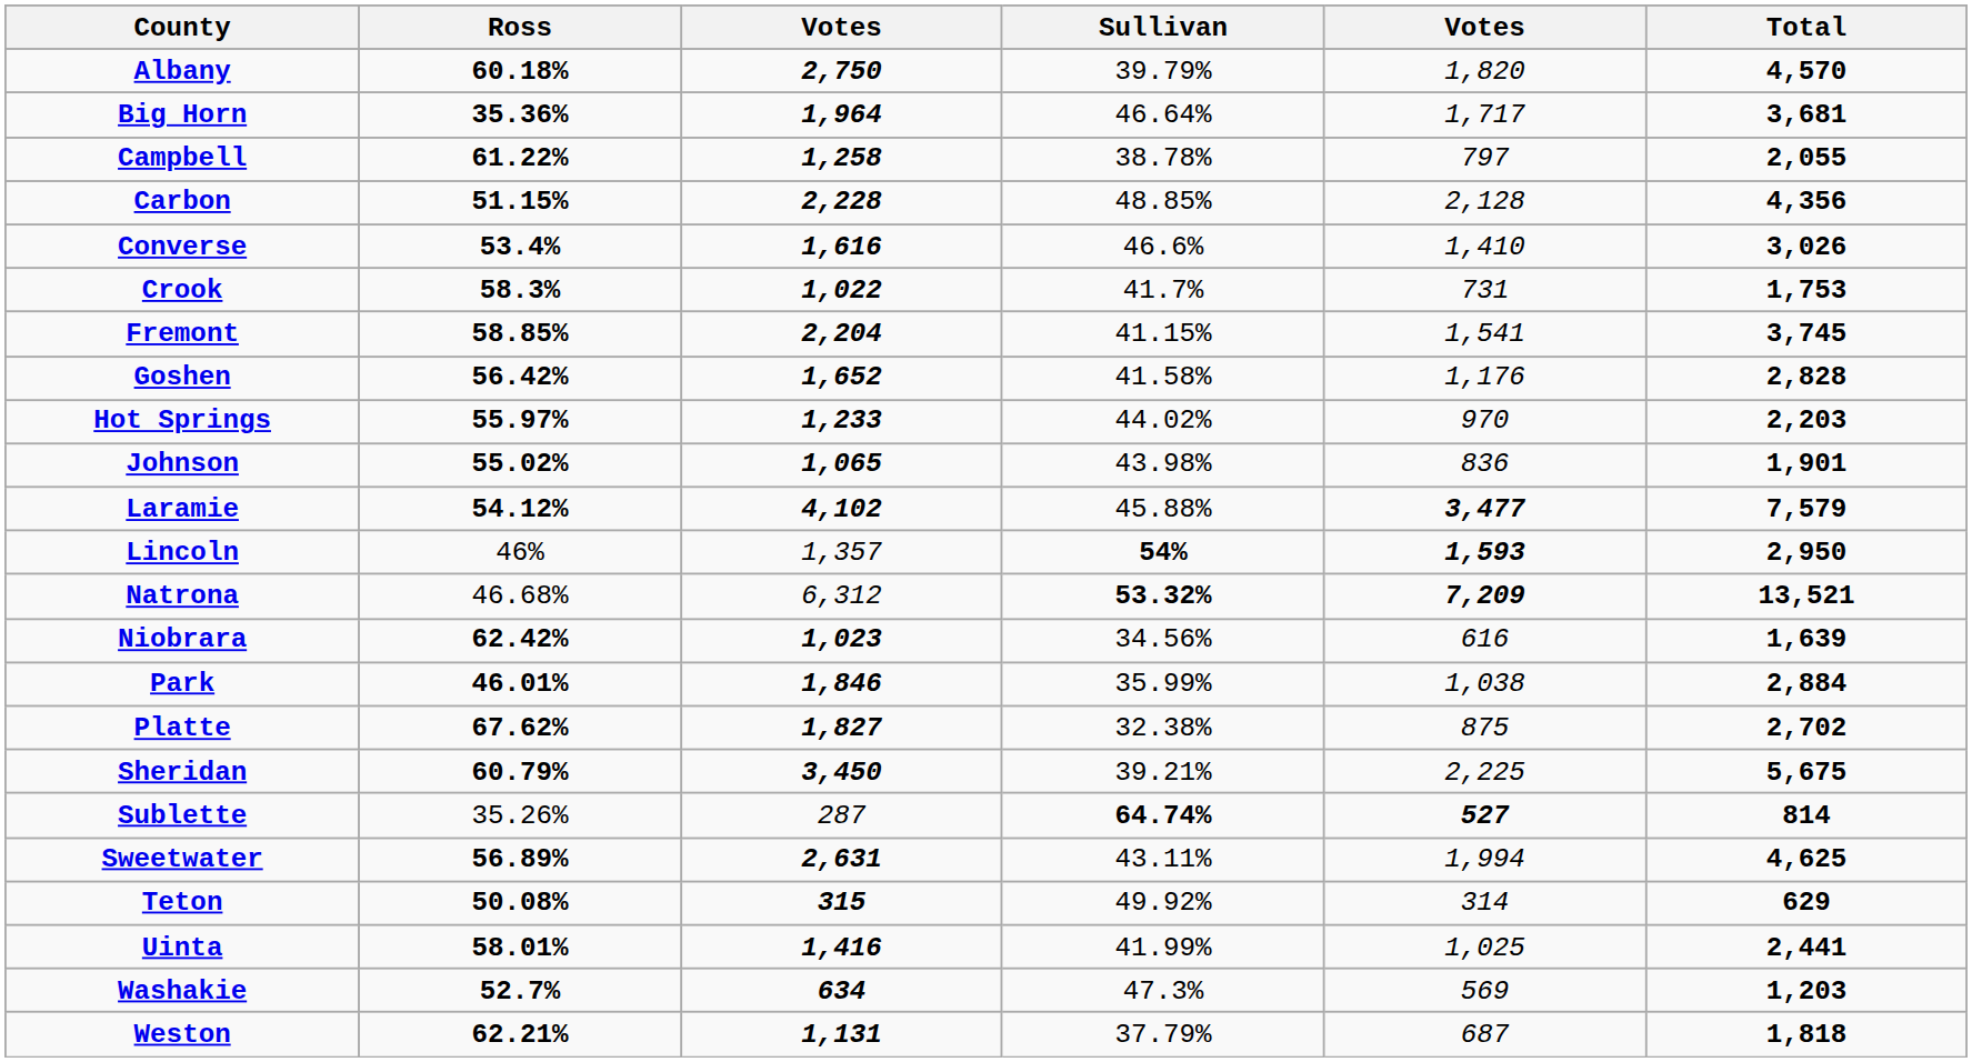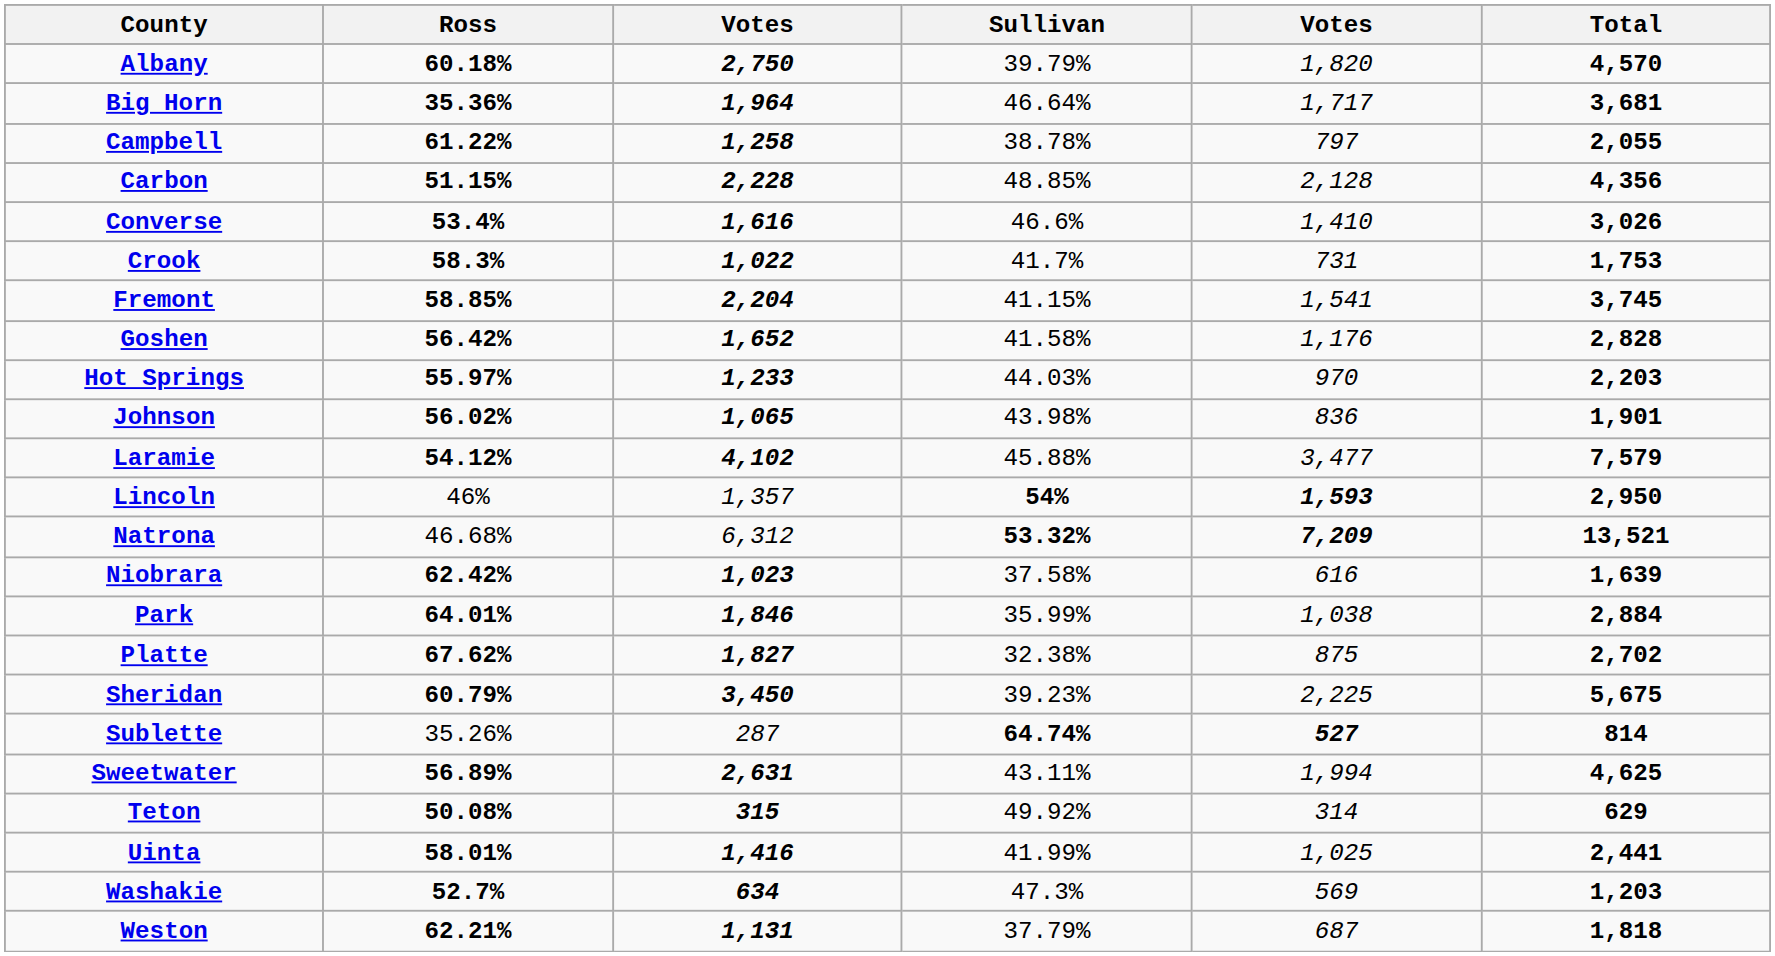Hot Springs | Sullivan: 44.02% -> 44.03%
Johnson | Ross: 55.02% -> 56.02%
Laramie | column 5: bold -> normal
Niobrara | Sullivan: 34.56% -> 37.58%
Park | Ross: 46.01% -> 64.01%
Sheridan | Sullivan: 39.21% -> 39.23%
